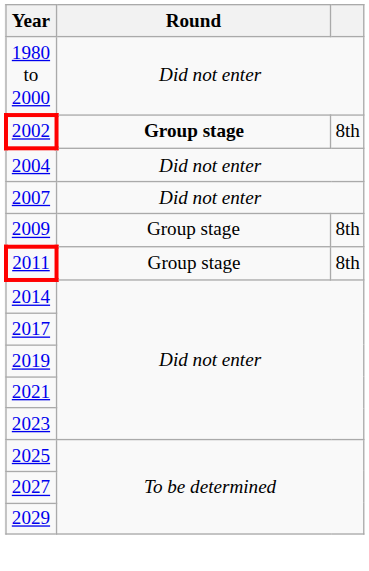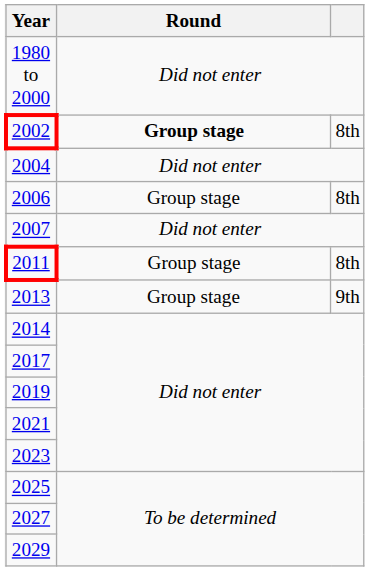+ row: 2006 | Group stage | 8th
- row: 2009 | Group stage | 8th
+ row: 2013 | Group stage | 9th
